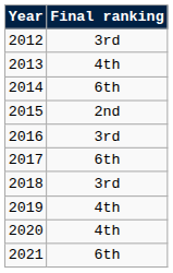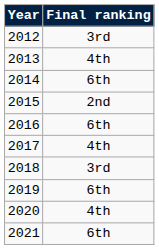2016 | Final ranking: 3rd -> 6th
2017 | Final ranking: 6th -> 4th
2019 | Final ranking: 4th -> 6th
